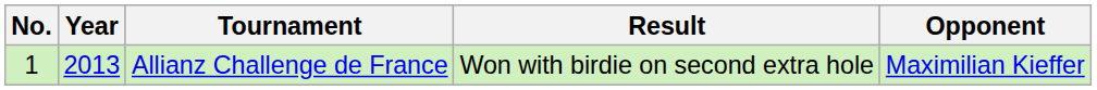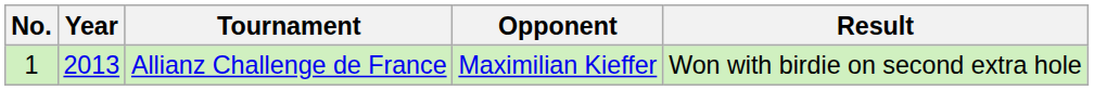columns swapped: Opponent <-> Result
